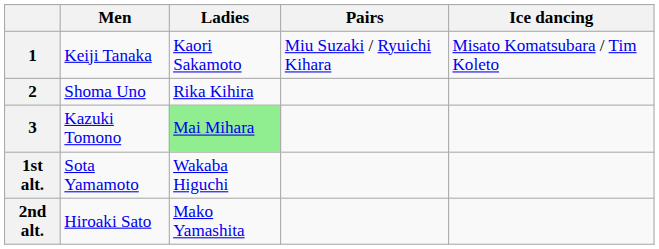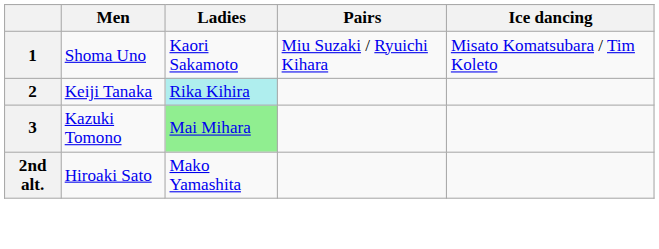1 | Men: Keiji Tanaka -> Shoma Uno
2 | Men: Shoma Uno -> Keiji Tanaka
2 | Ladies: no background -> paleturquoise background
- row: 1st alt. | Sota Yamamoto | Wakaba Higuchi
